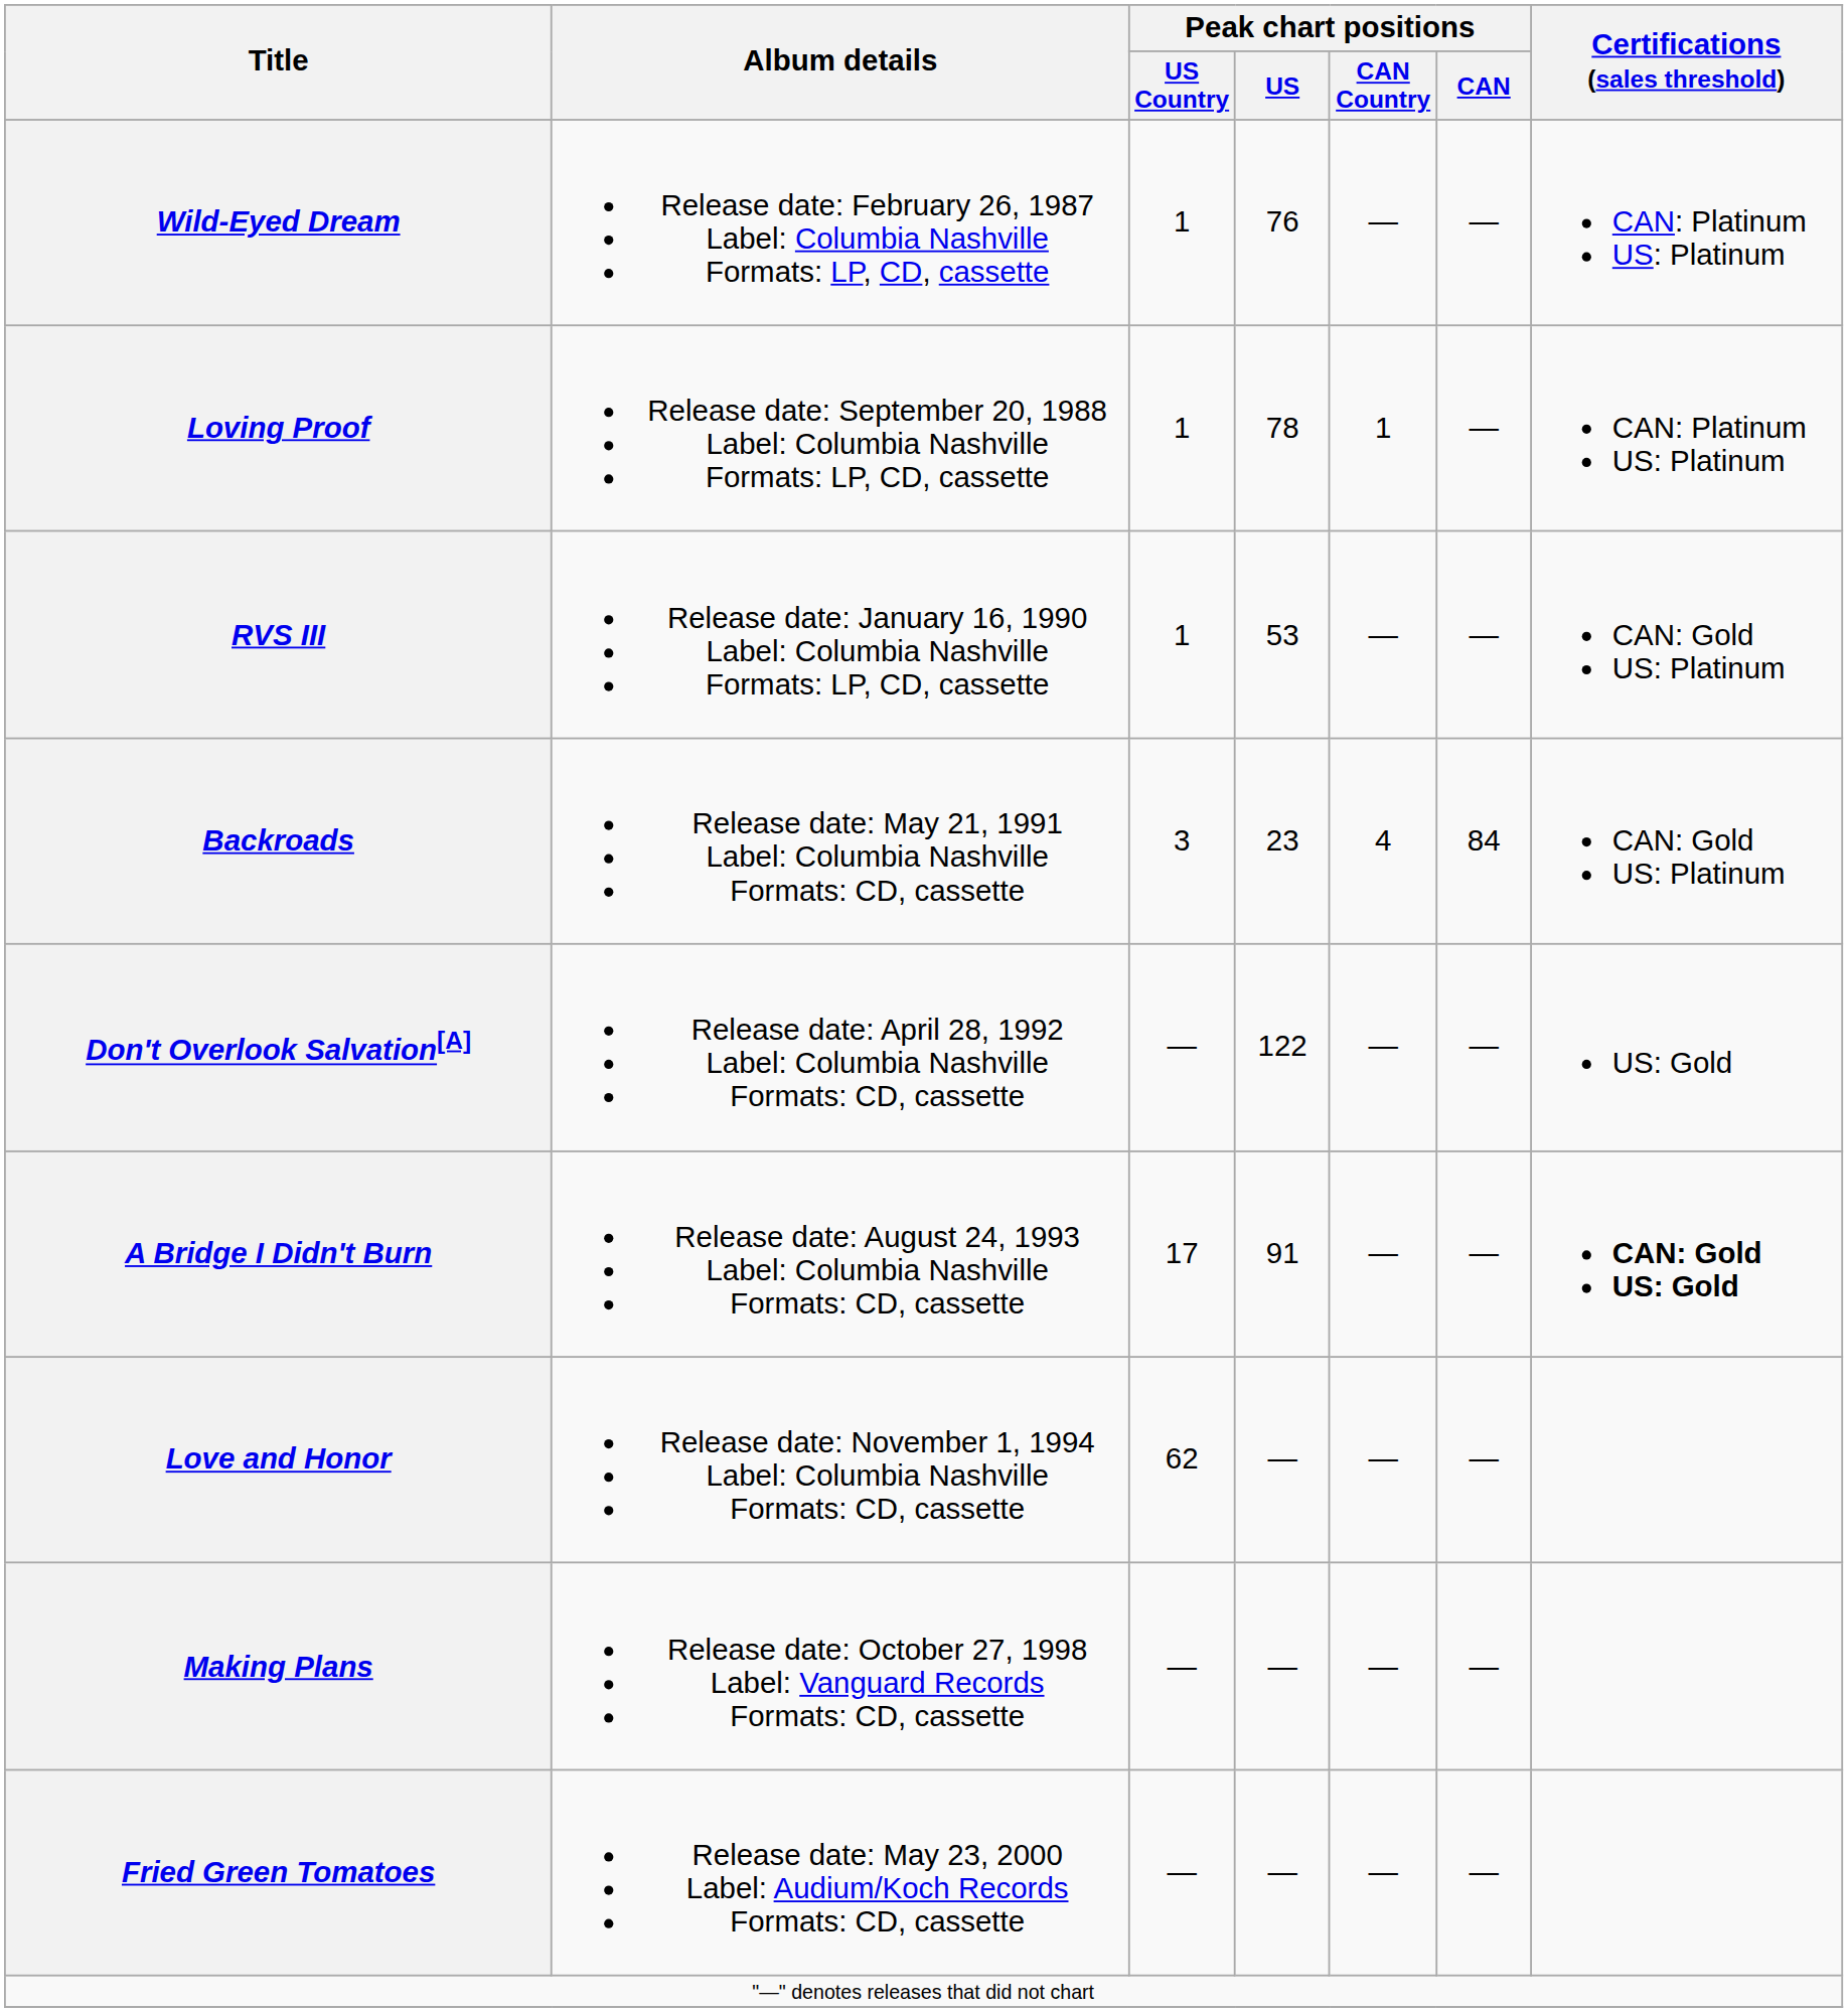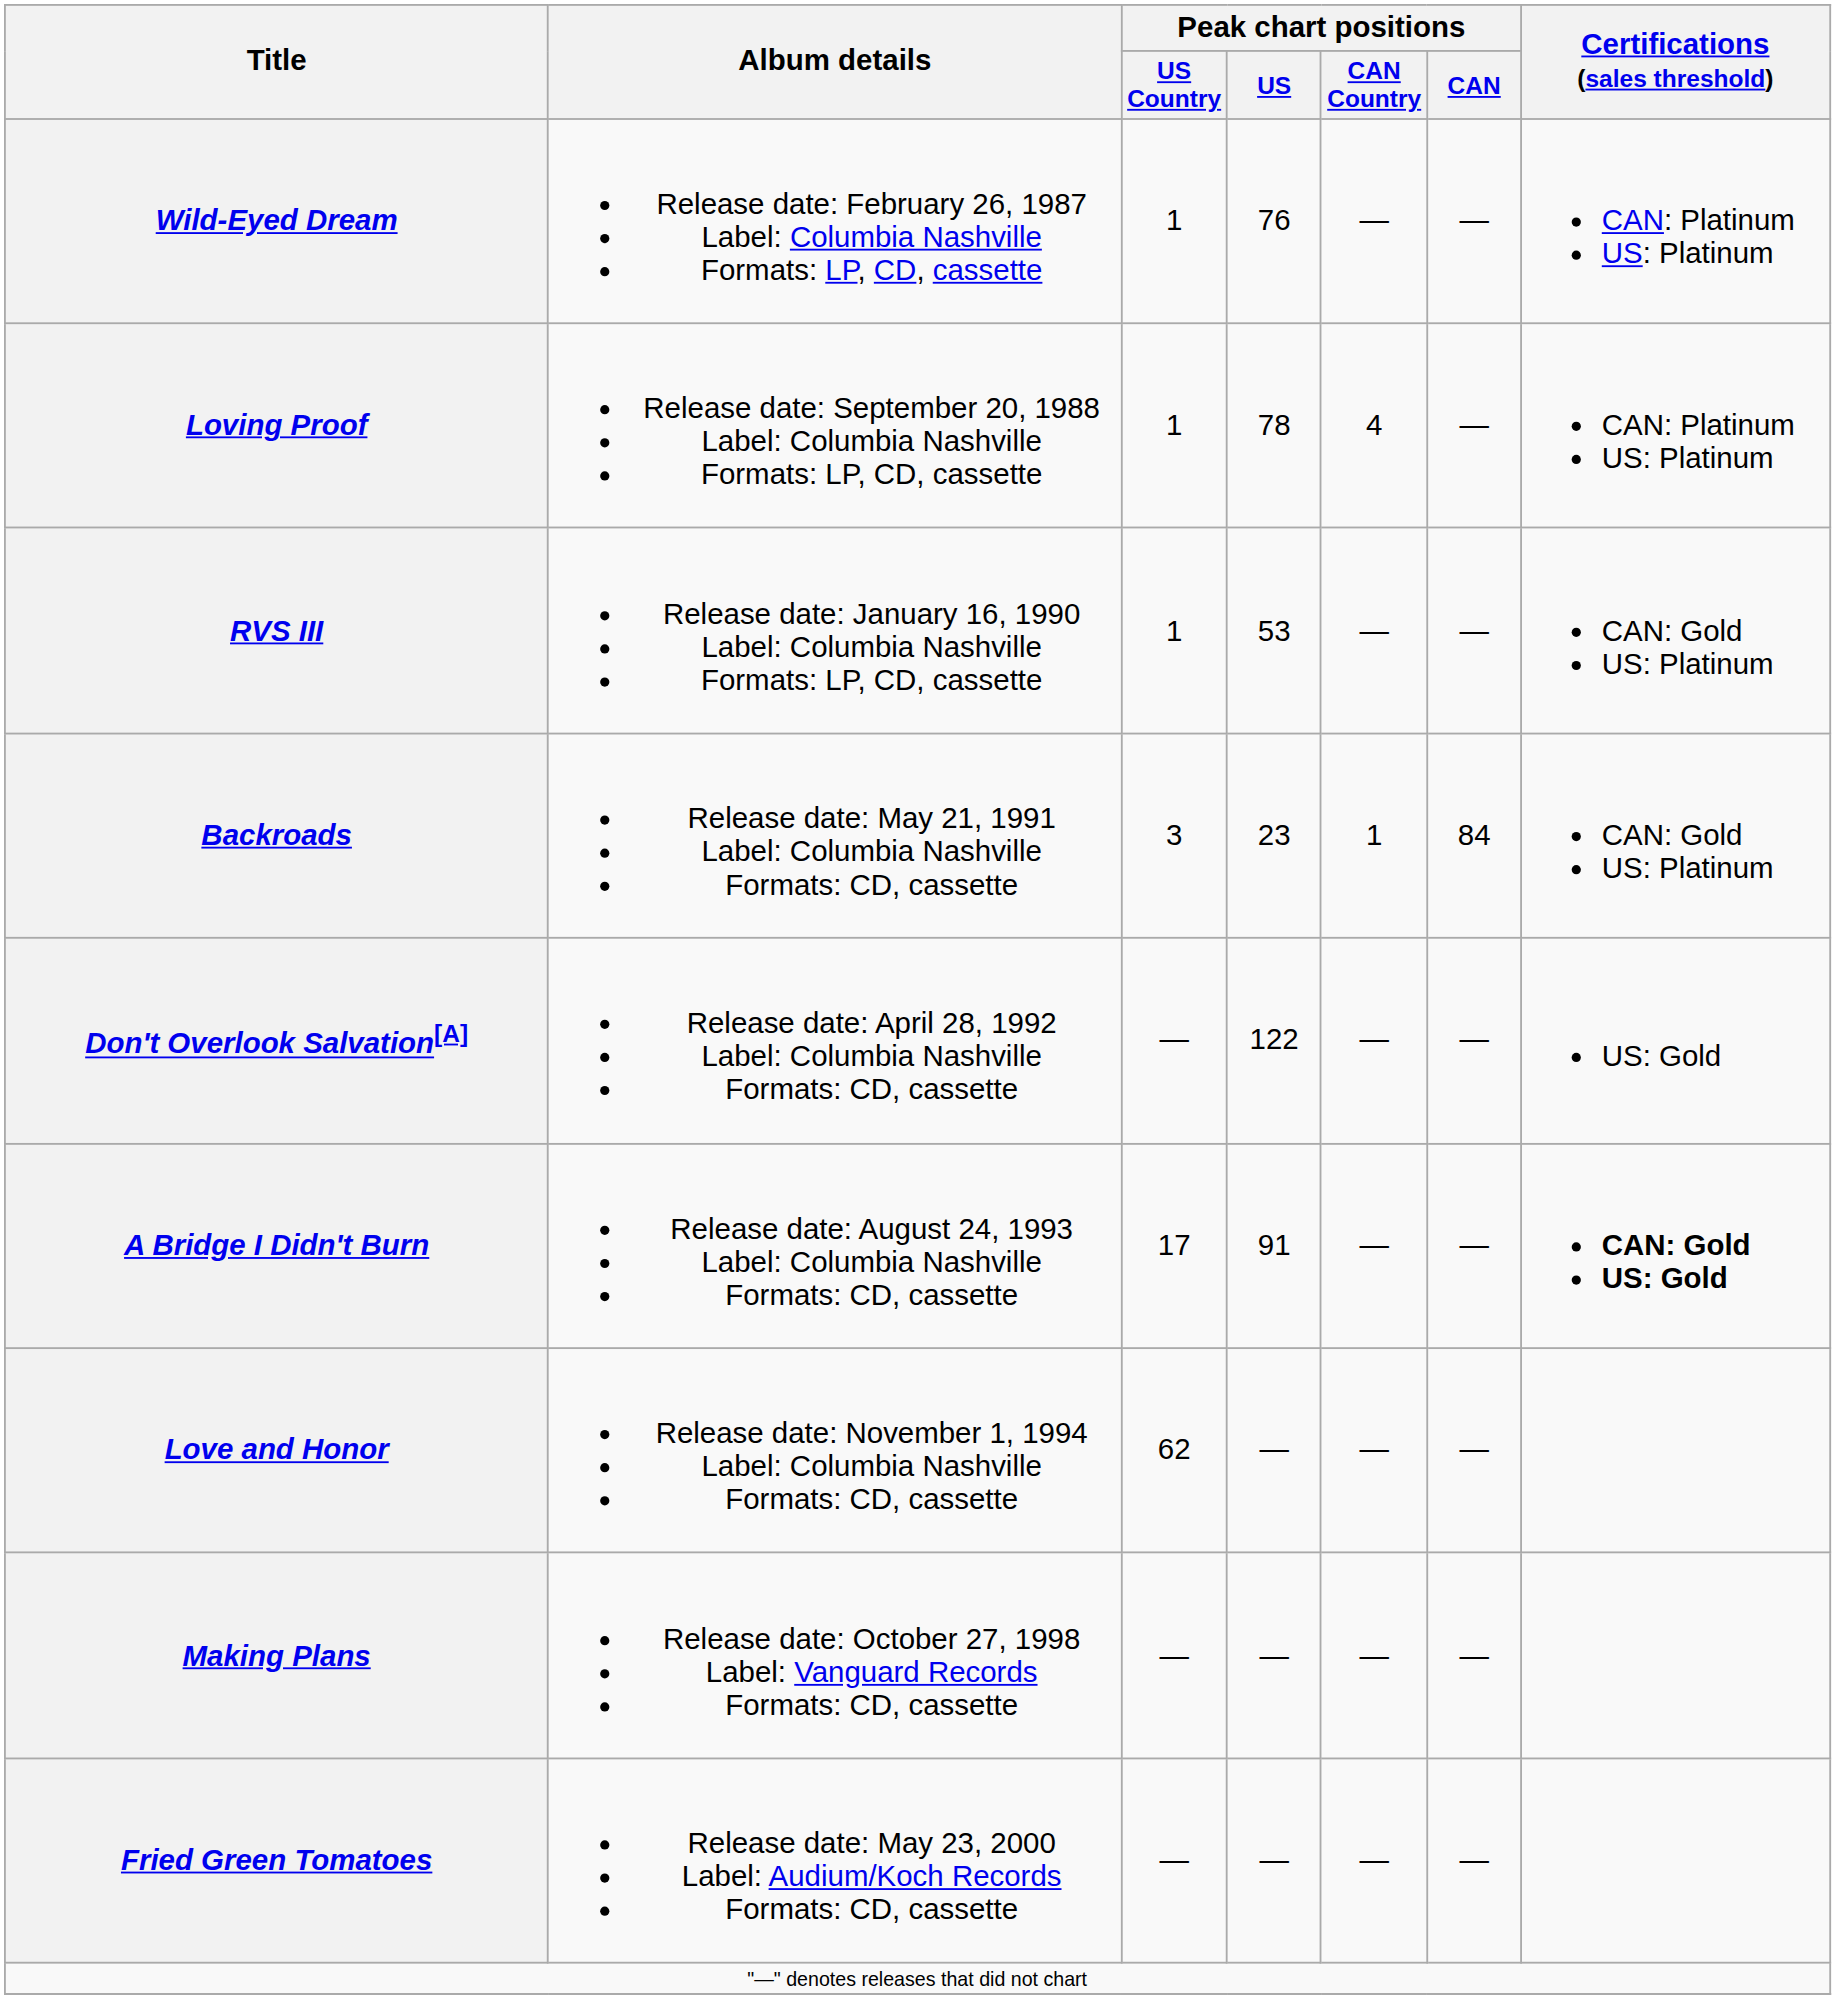Loving Proof | Peak chart positions / CAN Country: 1 -> 4
Backroads | Peak chart positions / CAN Country: 4 -> 1
